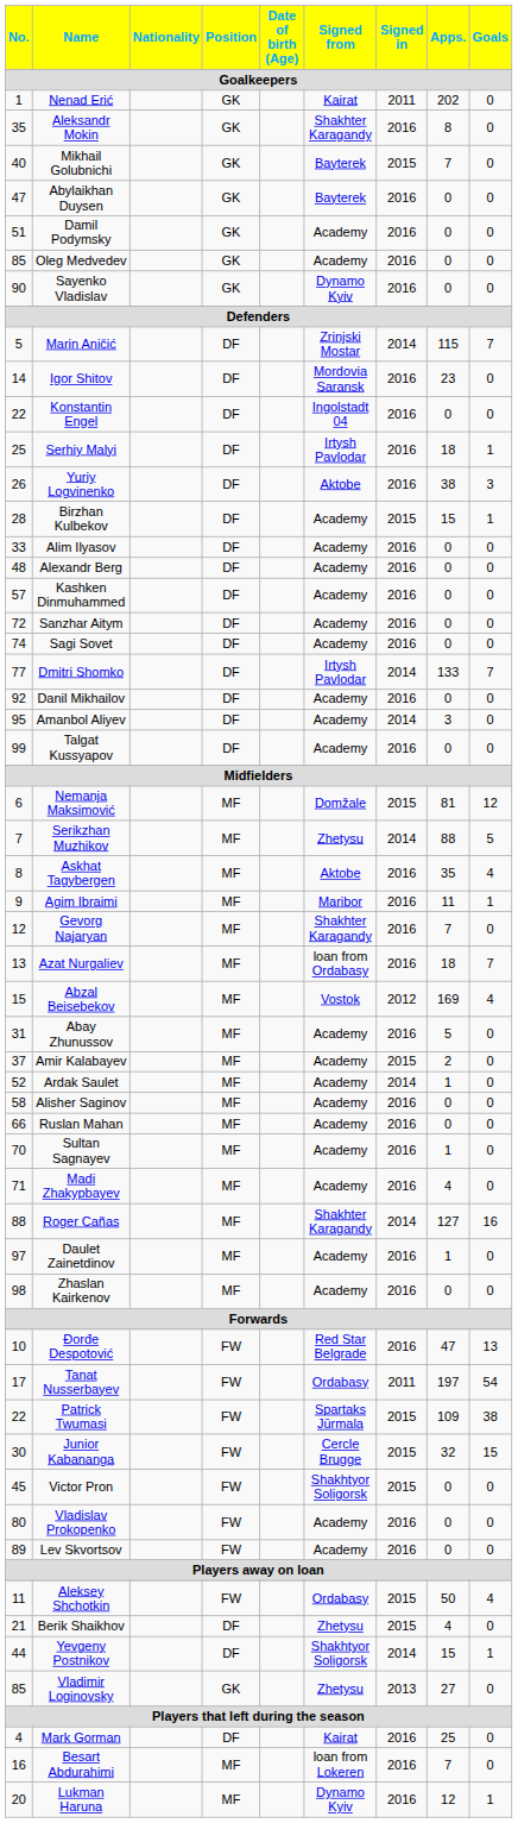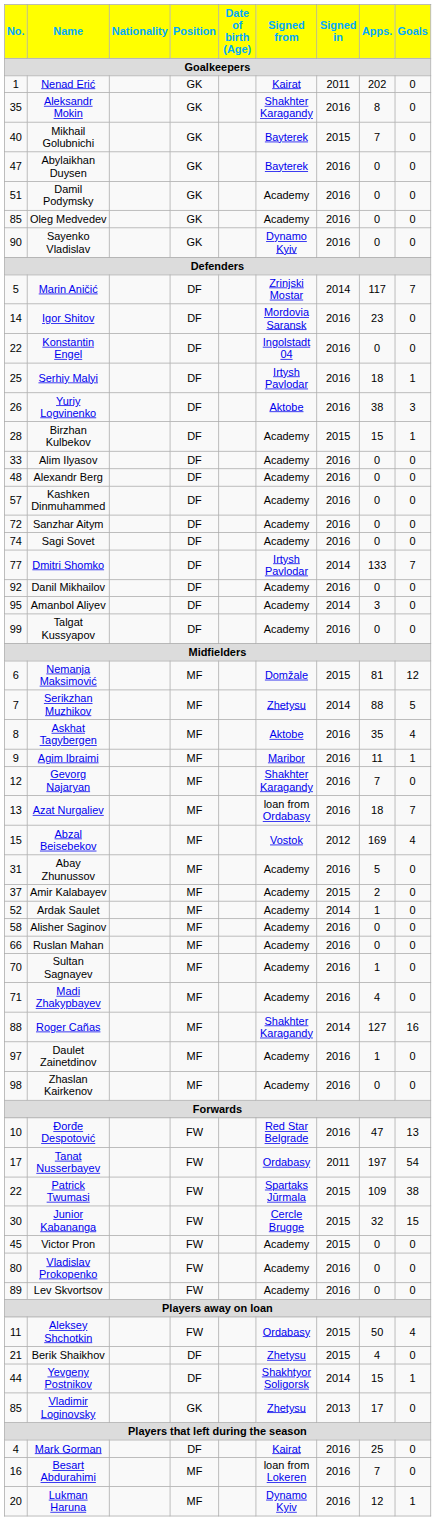Marin Aničić | Apps.: 115 -> 117
Victor Pron | Signed from: Shakhtyor Soligorsk -> Academy
Vladimir Loginovsky | Apps.: 27 -> 17
